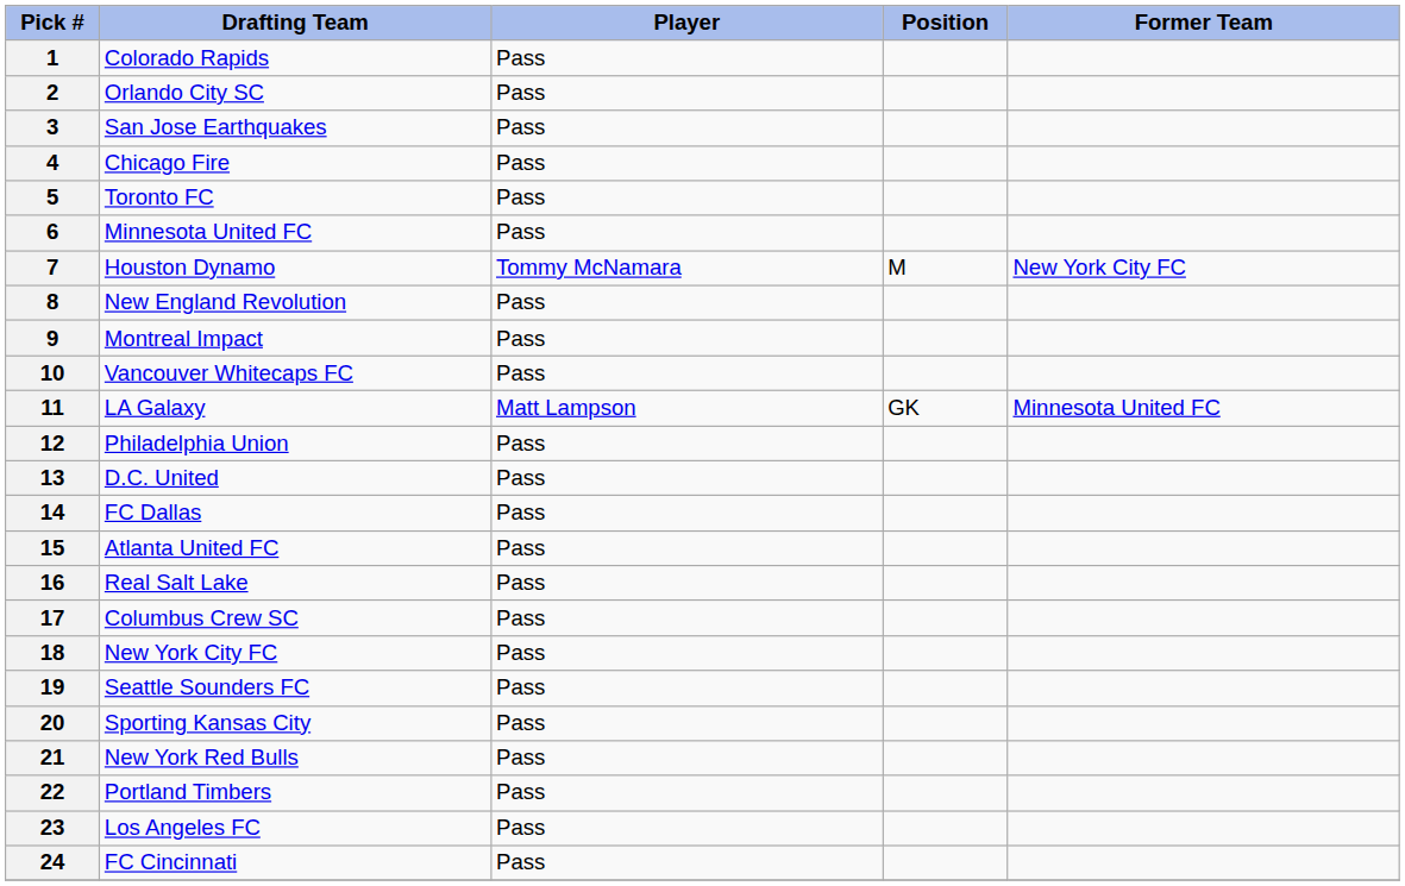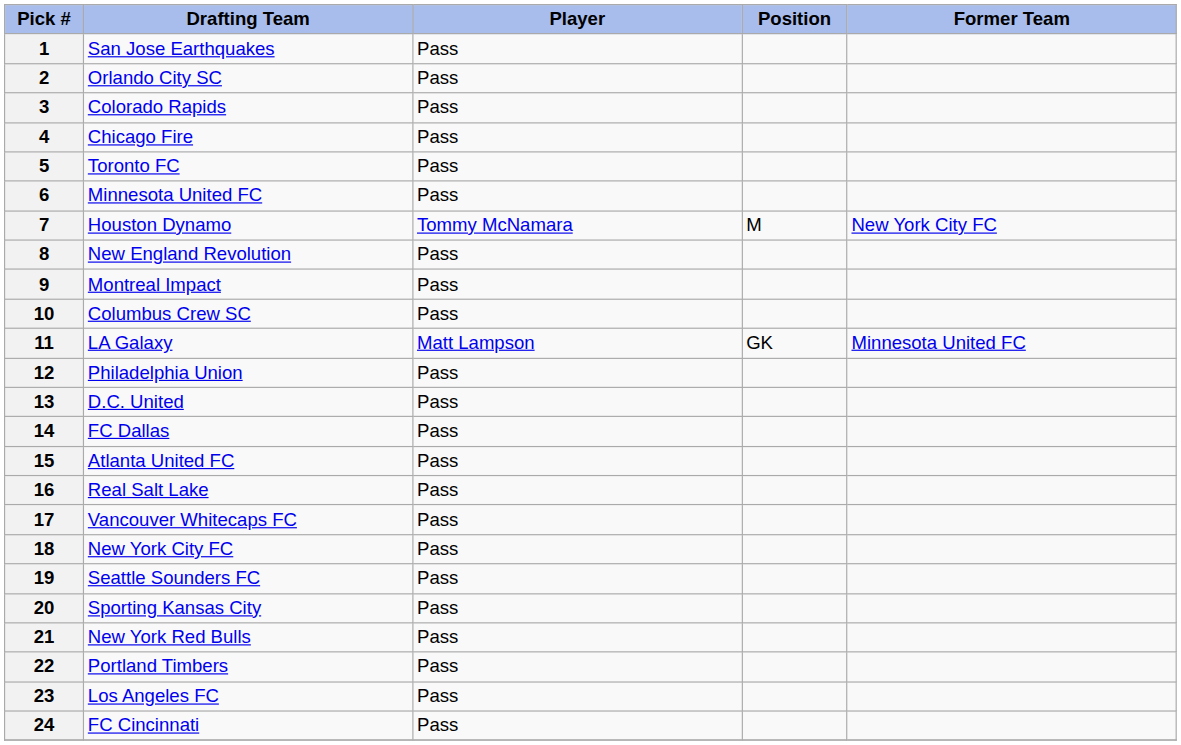1 | Drafting Team: Colorado Rapids -> San Jose Earthquakes
3 | Drafting Team: San Jose Earthquakes -> Colorado Rapids
10 | Drafting Team: Vancouver Whitecaps FC -> Columbus Crew SC
17 | Drafting Team: Columbus Crew SC -> Vancouver Whitecaps FC
